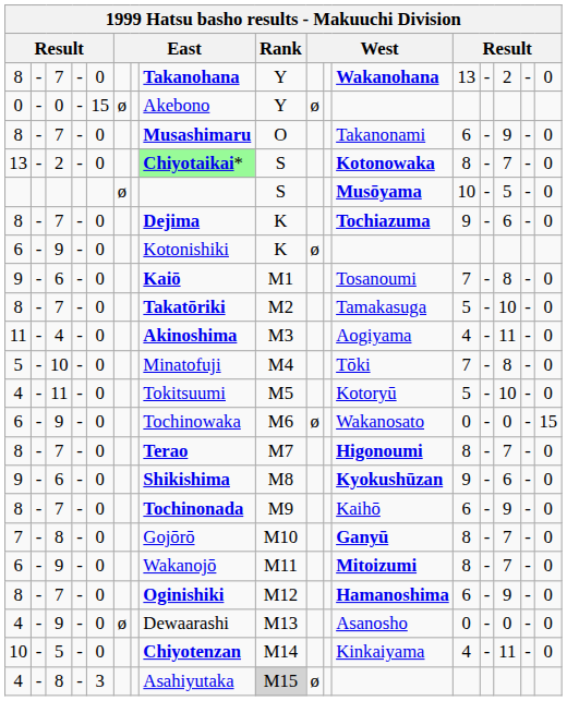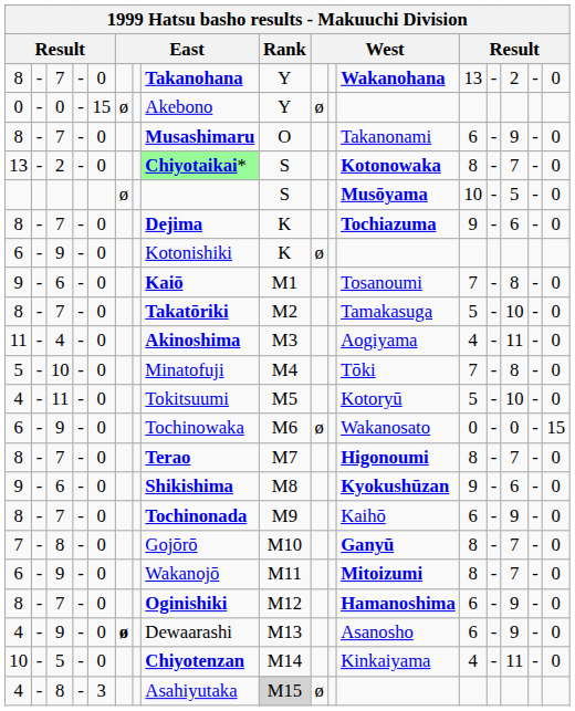4 / 9 | column 6: normal -> bold
4 / 9 | column 13: 0 -> 6
4 / 9 | column 15: 0 -> 9
